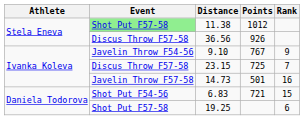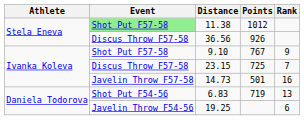9.10 | Event: Javelin Throw F54-56 -> Shot Put F57-58
6.83 | Points: 721 -> 719
6.83 | Rank: 15 -> 13
19.25 | Event: Shot Put F57-58 -> Javelin Throw F54-56
